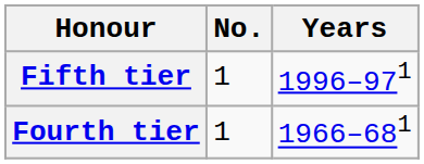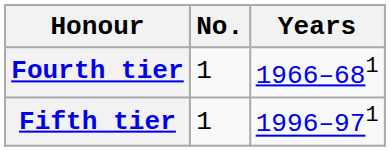rows swapped: Fourth tier <-> Fifth tier
